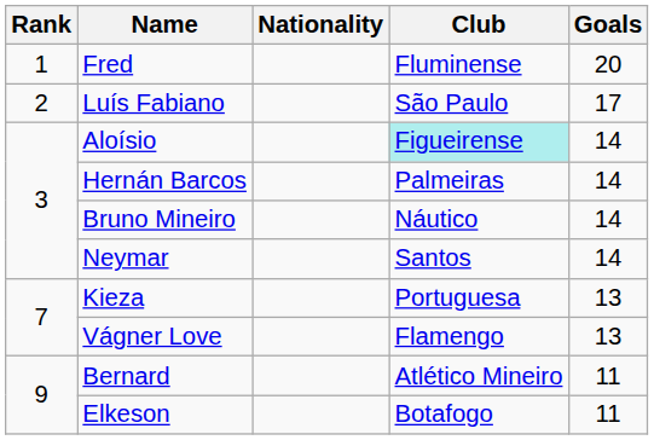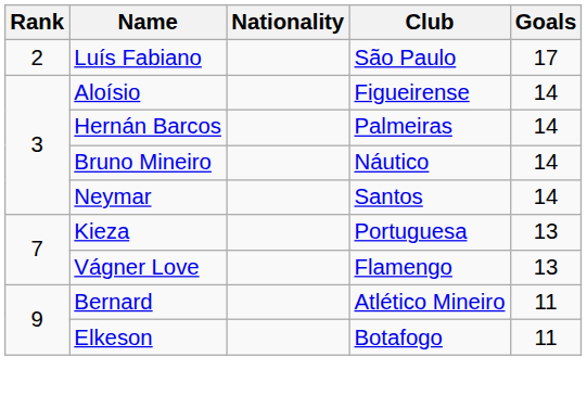- row: 1 | Fred | Fluminense | 20
Aloísio | Club: paleturquoise background -> no background
